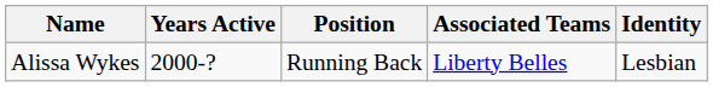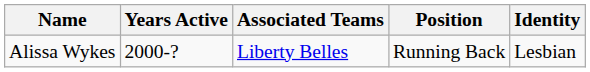columns swapped: Position <-> Associated Teams
